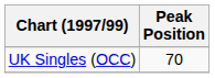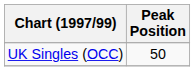UK Singles (OCC) | Peak Position: 70 -> 50
